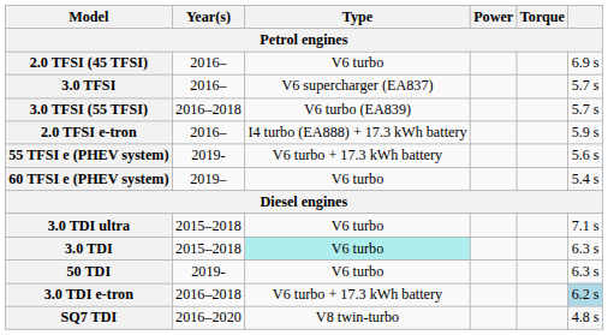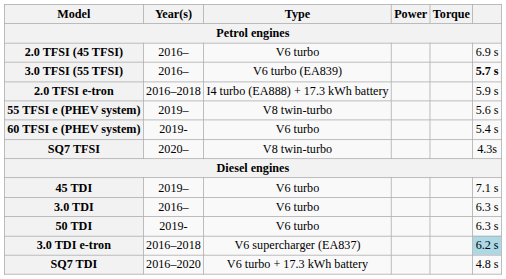- row: 3.0 TFSI | 2016– | V6 supercharger (EA837) | 5.7 s
3.0 TFSI (55 TFSI) | Year(s): 2016–2018 -> 2016–
3.0 TFSI (55 TFSI) | column 6: normal -> bold
2.0 TFSI e-tron | Year(s): 2016– -> 2016–2018
55 TFSI e (PHEV system) | Year(s): 2019- -> 2019–
55 TFSI e (PHEV system) | Type: V6 turbo + 17.3 kWh battery -> V8 twin-turbo
60 TFSI e (PHEV system) | Year(s): 2019– -> 2019-
+ row: SQ7 TFSI | 2020– | V8 twin-turbo | 4.3s
- row: 3.0 TDI ultra | 2015–2018 | V6 turbo | 7.1 s
+ row: 45 TDI | 2019– | V6 turbo | 7.1 s
3.0 TDI | Year(s): 2015–2018 -> 2016–
3.0 TDI | Type: paleturquoise background -> no background
3.0 TDI e-tron | Type: V6 turbo + 17.3 kWh battery -> V6 supercharger (EA837)
SQ7 TDI | Type: V8 twin-turbo -> V6 turbo + 17.3 kWh battery
